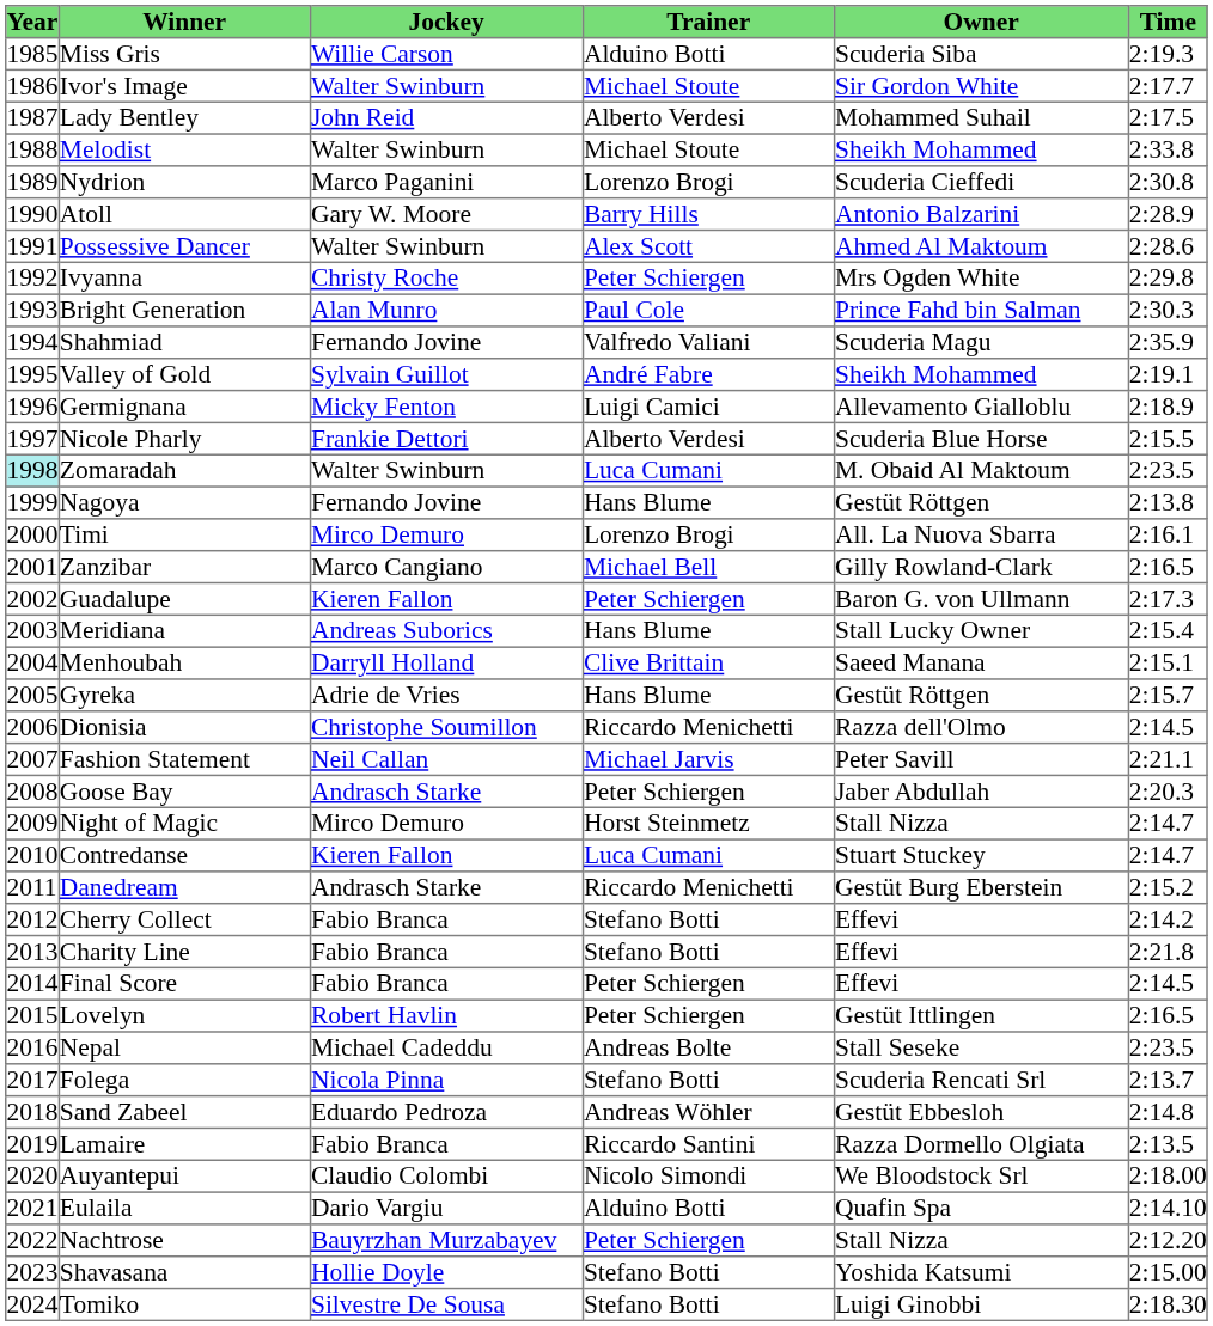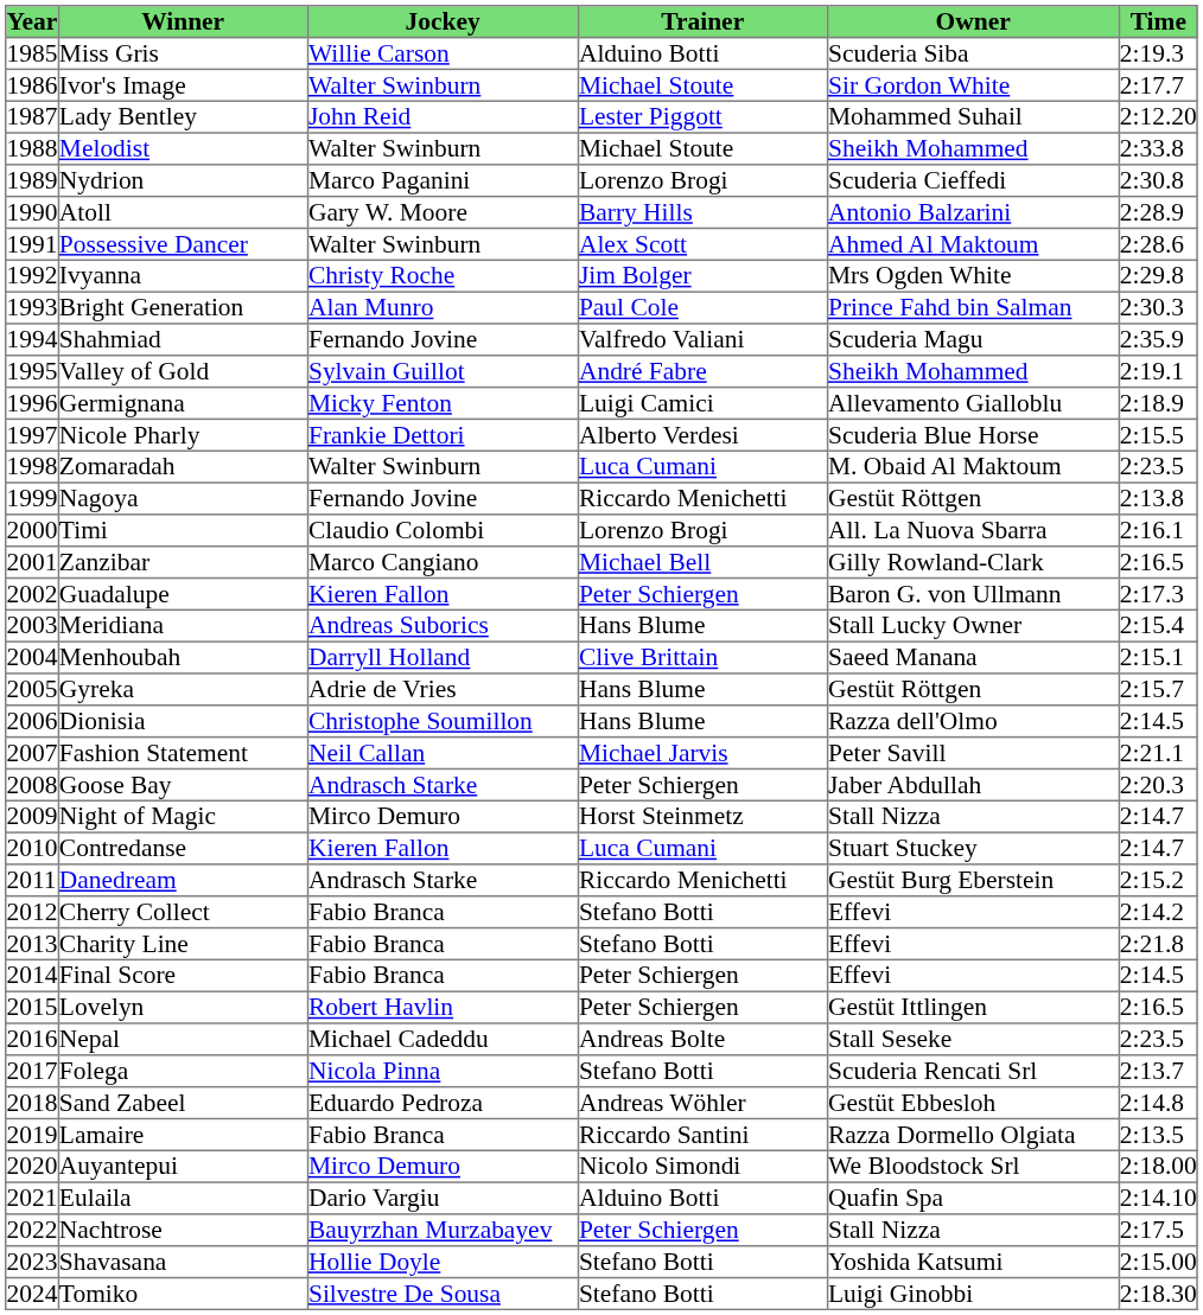Lady Bentley | Trainer: Alberto Verdesi -> Lester Piggott
Lady Bentley | Time: 2:17.5 -> 2:12.20
Ivyanna | Trainer: Peter Schiergen -> Jim Bolger
Zomaradah | Year: paleturquoise background -> no background
Nagoya | Trainer: Hans Blume -> Riccardo Menichetti
Timi | Jockey: Mirco Demuro -> Claudio Colombi
Dionisia | Trainer: Riccardo Menichetti -> Hans Blume
Auyantepui | Jockey: Claudio Colombi -> Mirco Demuro
Nachtrose | Time: 2:12.20 -> 2:17.5
